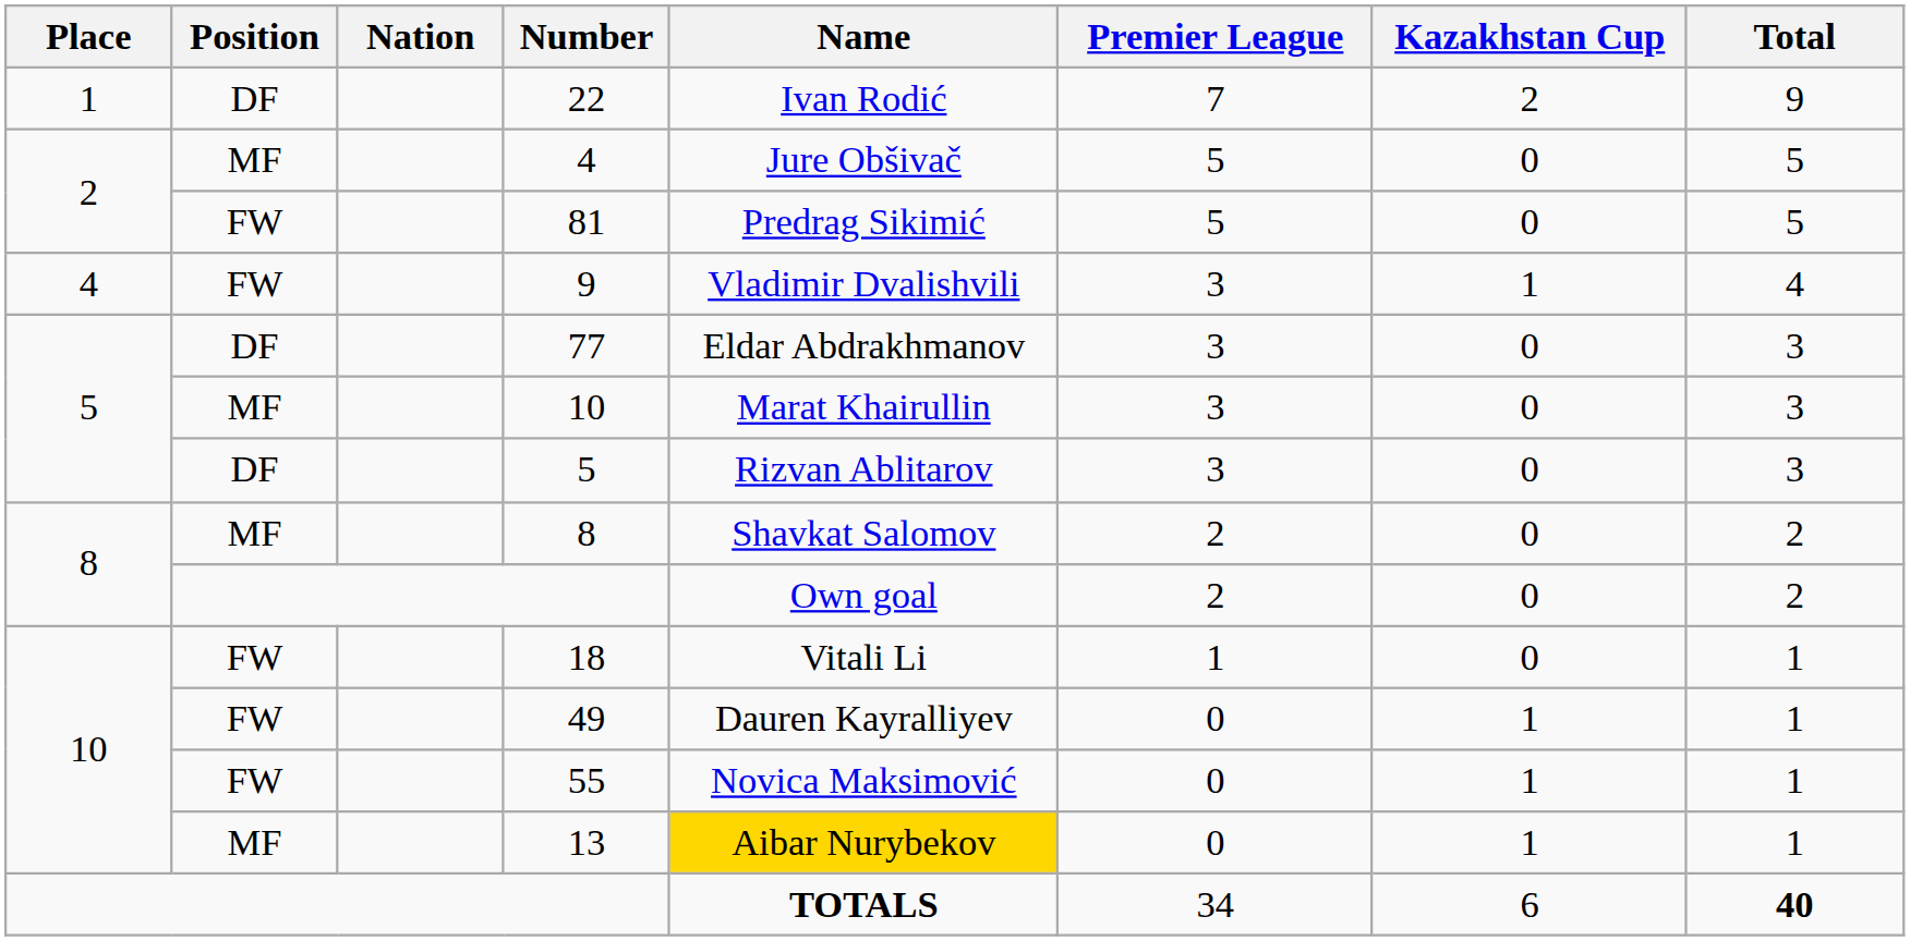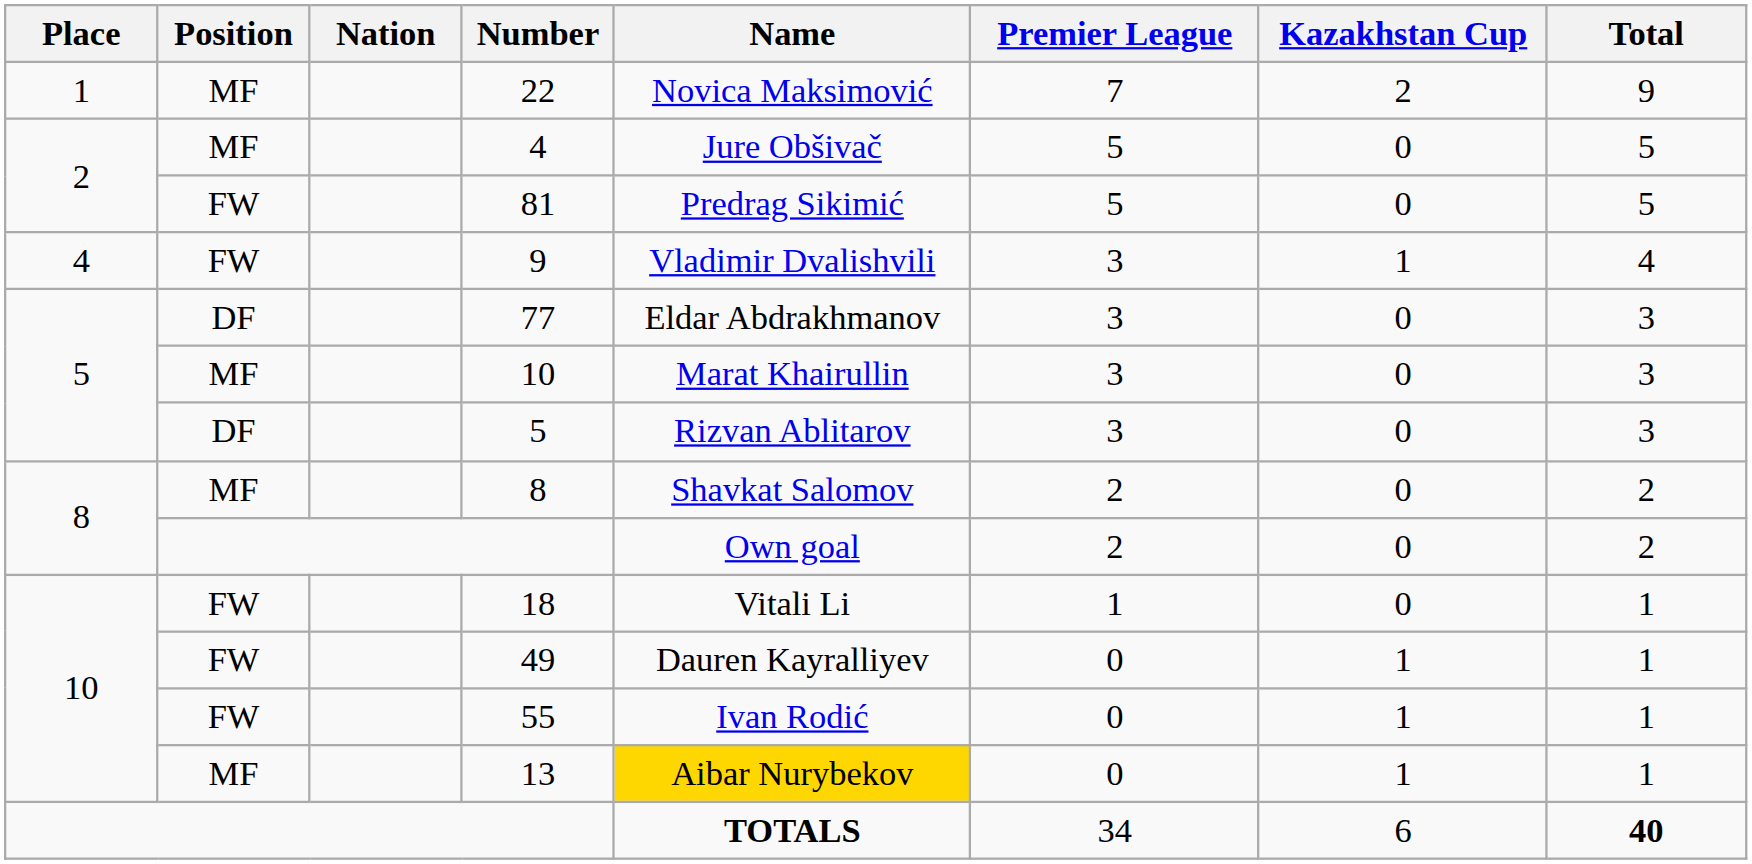22 | Position: DF -> MF
22 | Name: Ivan Rodić -> Novica Maksimović
55 | Name: Novica Maksimović -> Ivan Rodić
